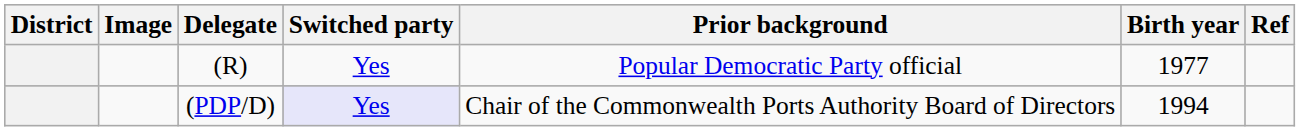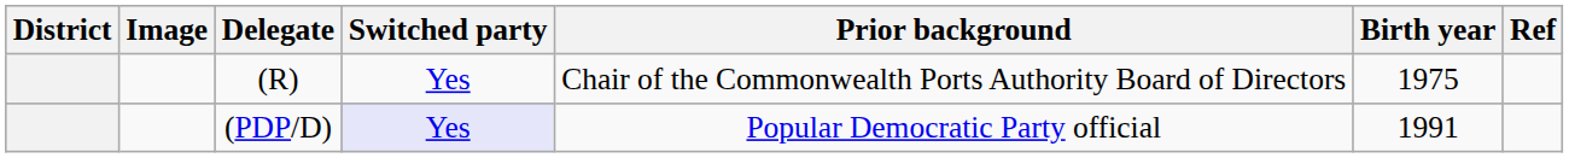(R) | Prior background: Popular Democratic Party official -> Chair of the Commonwealth Ports Authority Board of Directors
(R) | Birth year: 1977 -> 1975
(PDP/D) | Prior background: Chair of the Commonwealth Ports Authority Board of Directors -> Popular Democratic Party official
(PDP/D) | Birth year: 1994 -> 1991
